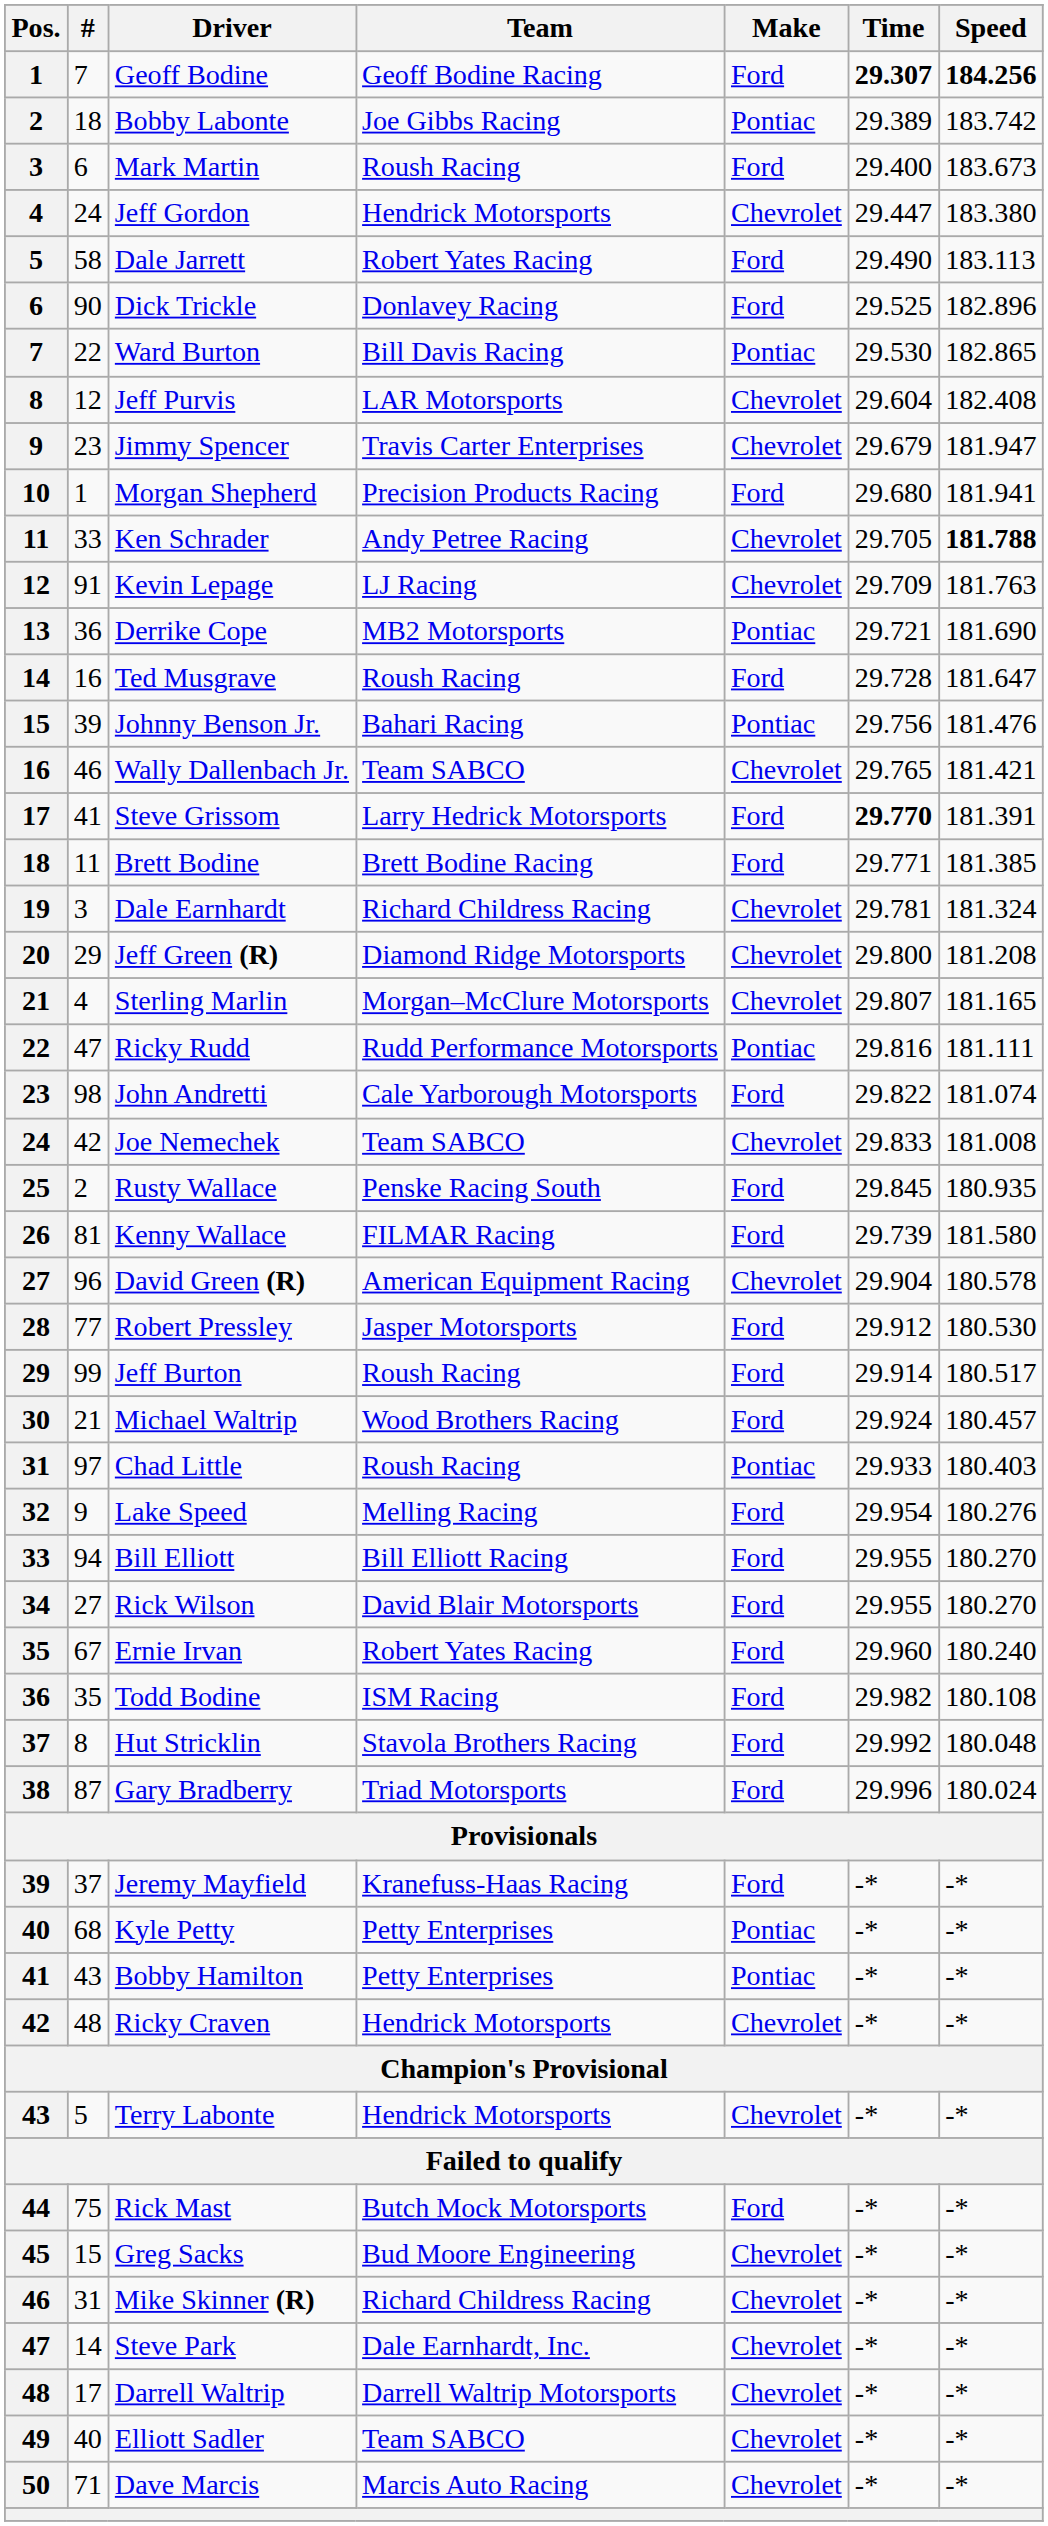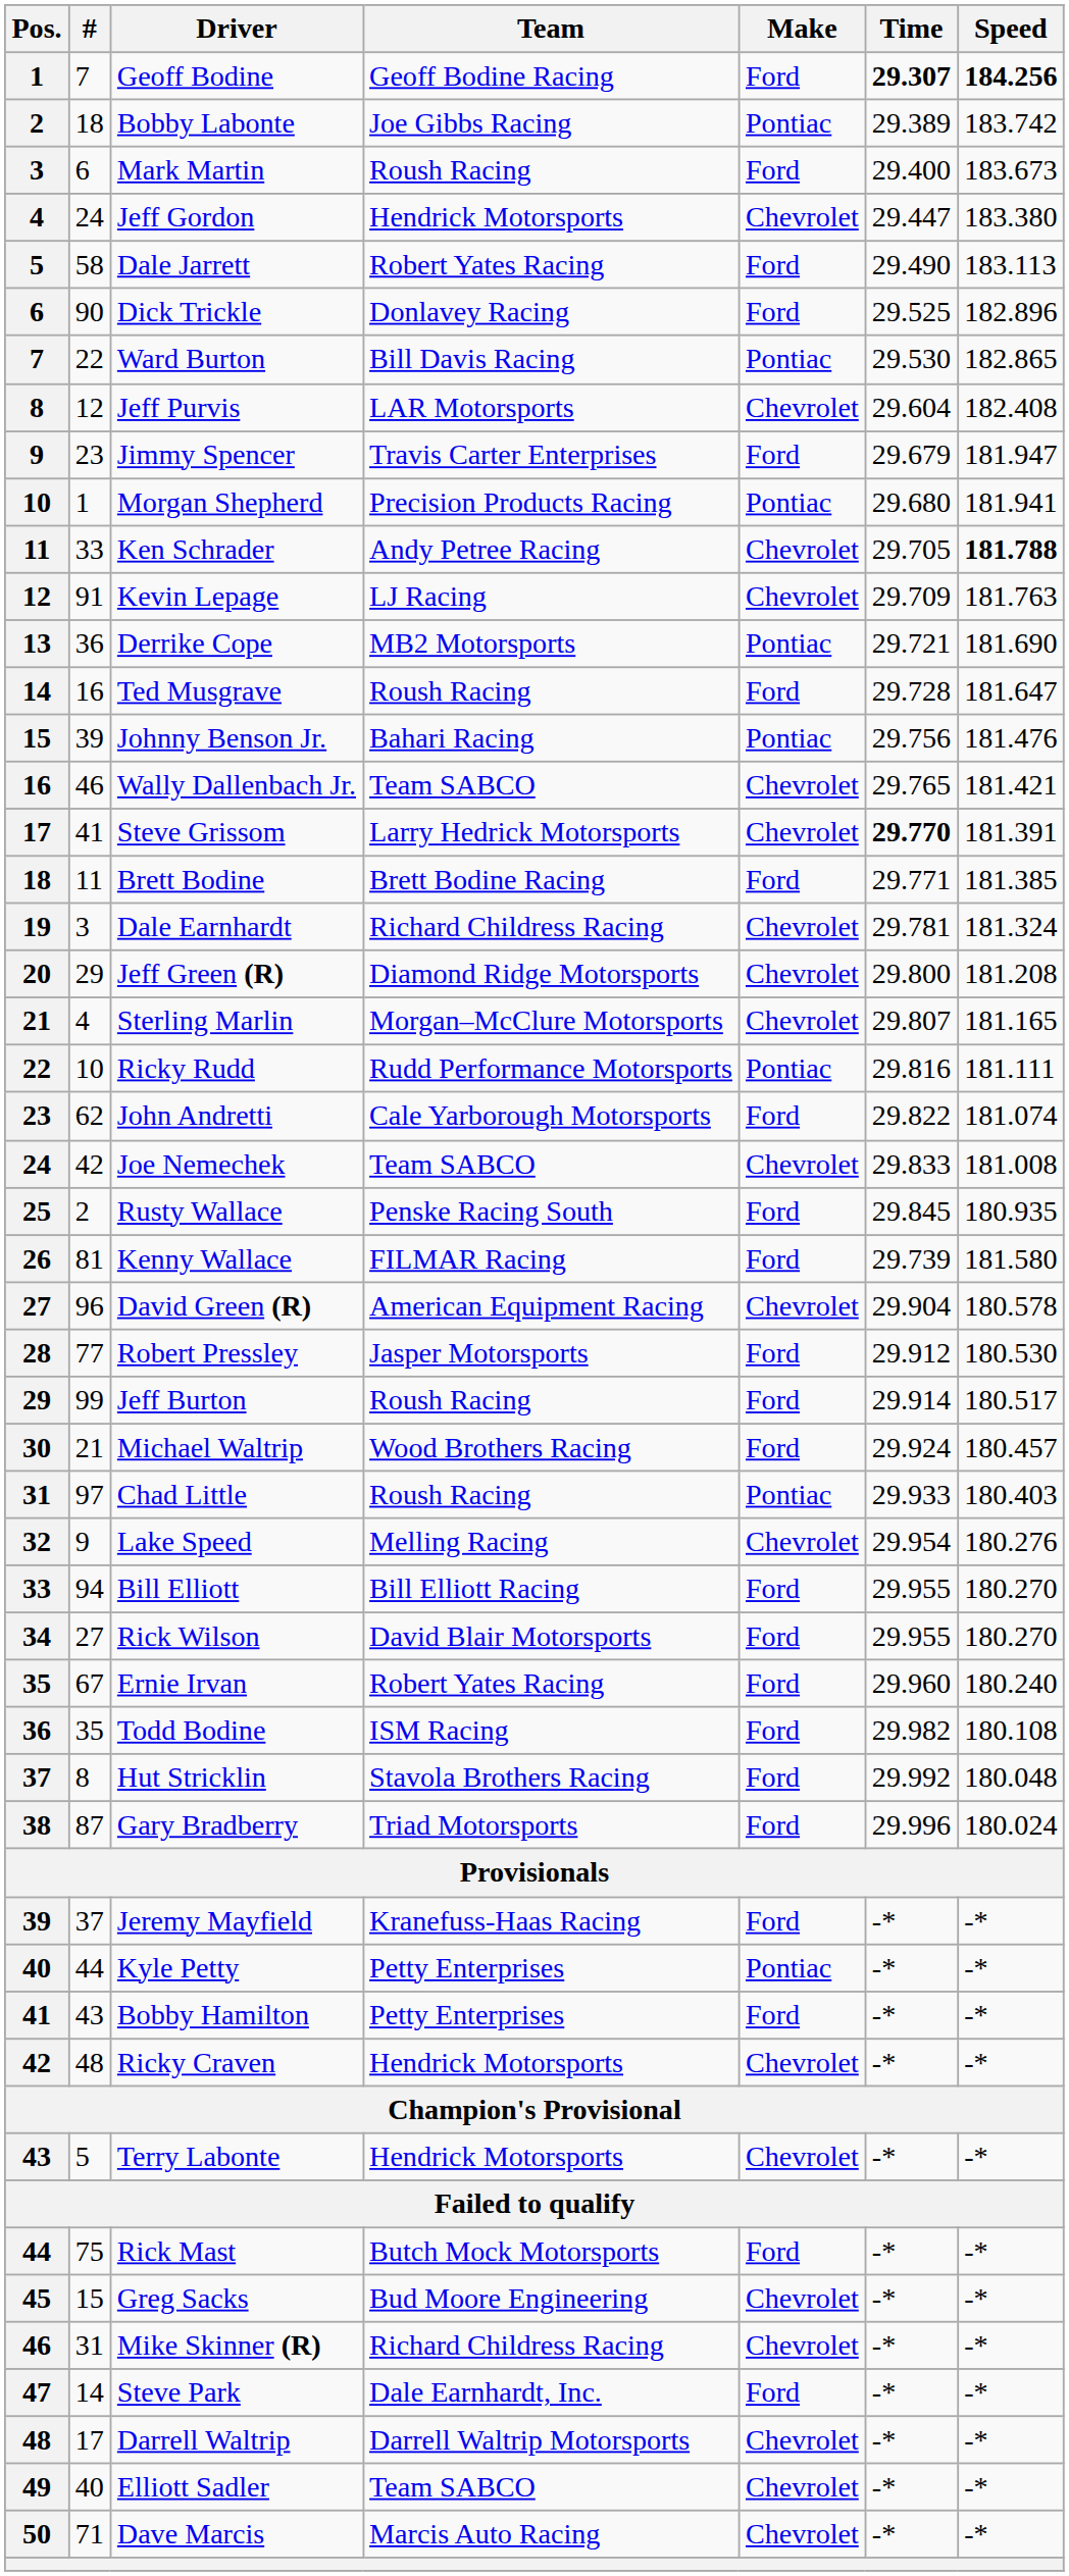Jimmy Spencer | Make: Chevrolet -> Ford
Morgan Shepherd | Make: Ford -> Pontiac
Steve Grissom | Make: Ford -> Chevrolet
Ricky Rudd | #: 47 -> 10
John Andretti | #: 98 -> 62
Lake Speed | Make: Ford -> Chevrolet
Kyle Petty | #: 68 -> 44
Bobby Hamilton | Make: Pontiac -> Ford
Steve Park | Make: Chevrolet -> Ford
